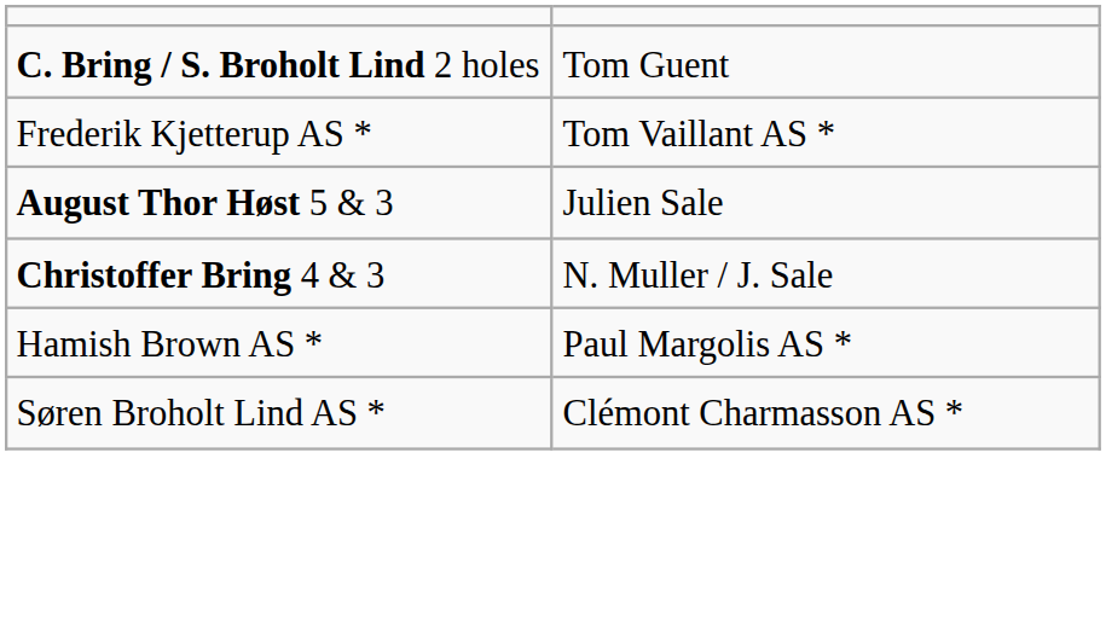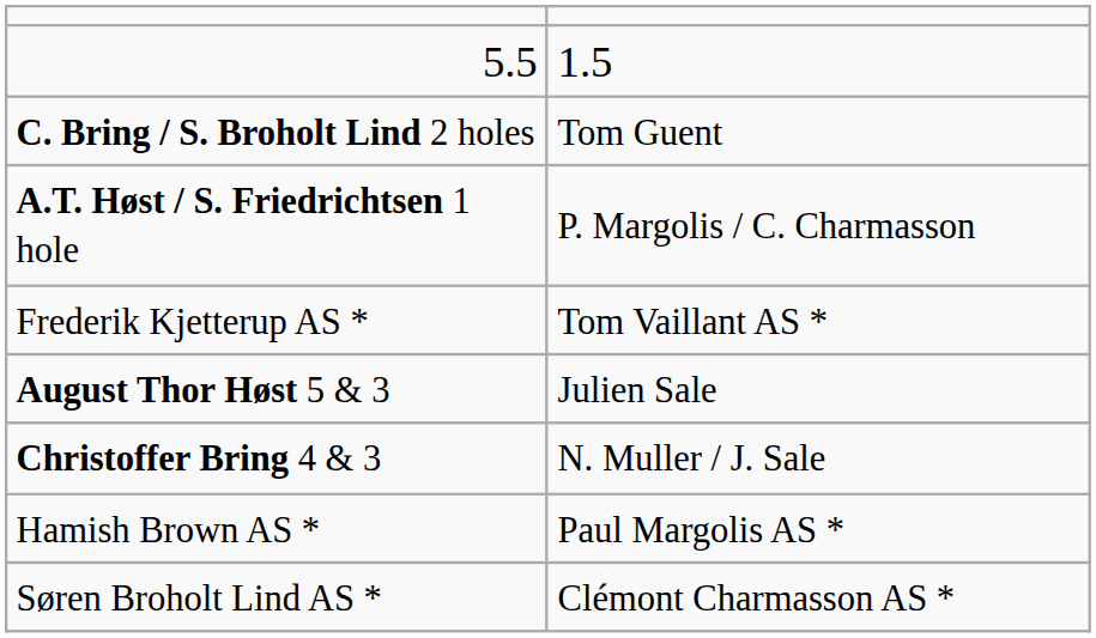+ row: 5.5 | 1.5
+ row: A.T. Høst / S. Friedrichtsen 1 hole | P. Margolis / C. Charmasson
